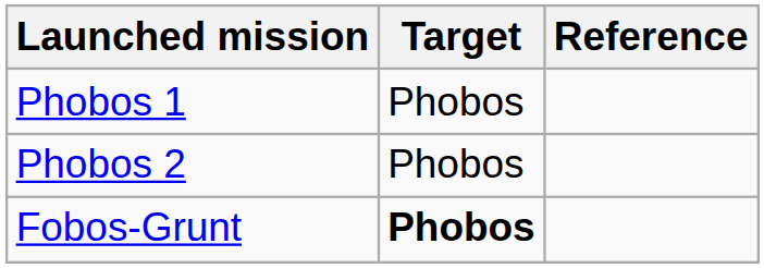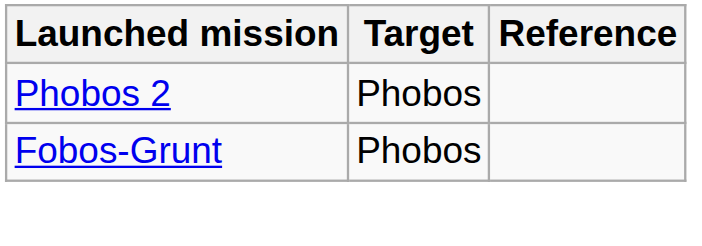- row: Phobos 1 | Phobos
Fobos-Grunt | Target: bold -> normal
